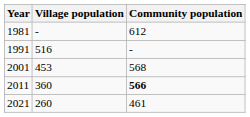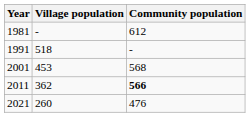1991 | Village population: 516 -> 518
2011 | Village population: 360 -> 362
2021 | Community population: 461 -> 476
